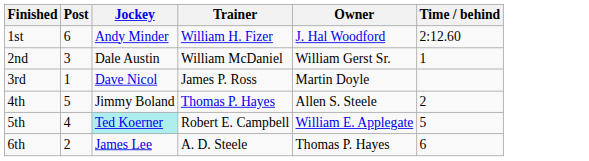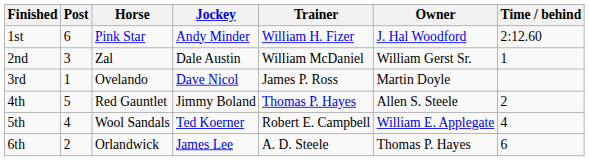+ column: Horse | Pink Star | Zal | Ovelando | Red Gauntlet | Wool Sandals | Orlandwick
5th | Jockey: paleturquoise background -> no background
5th | Time / behind: 5 -> 4
